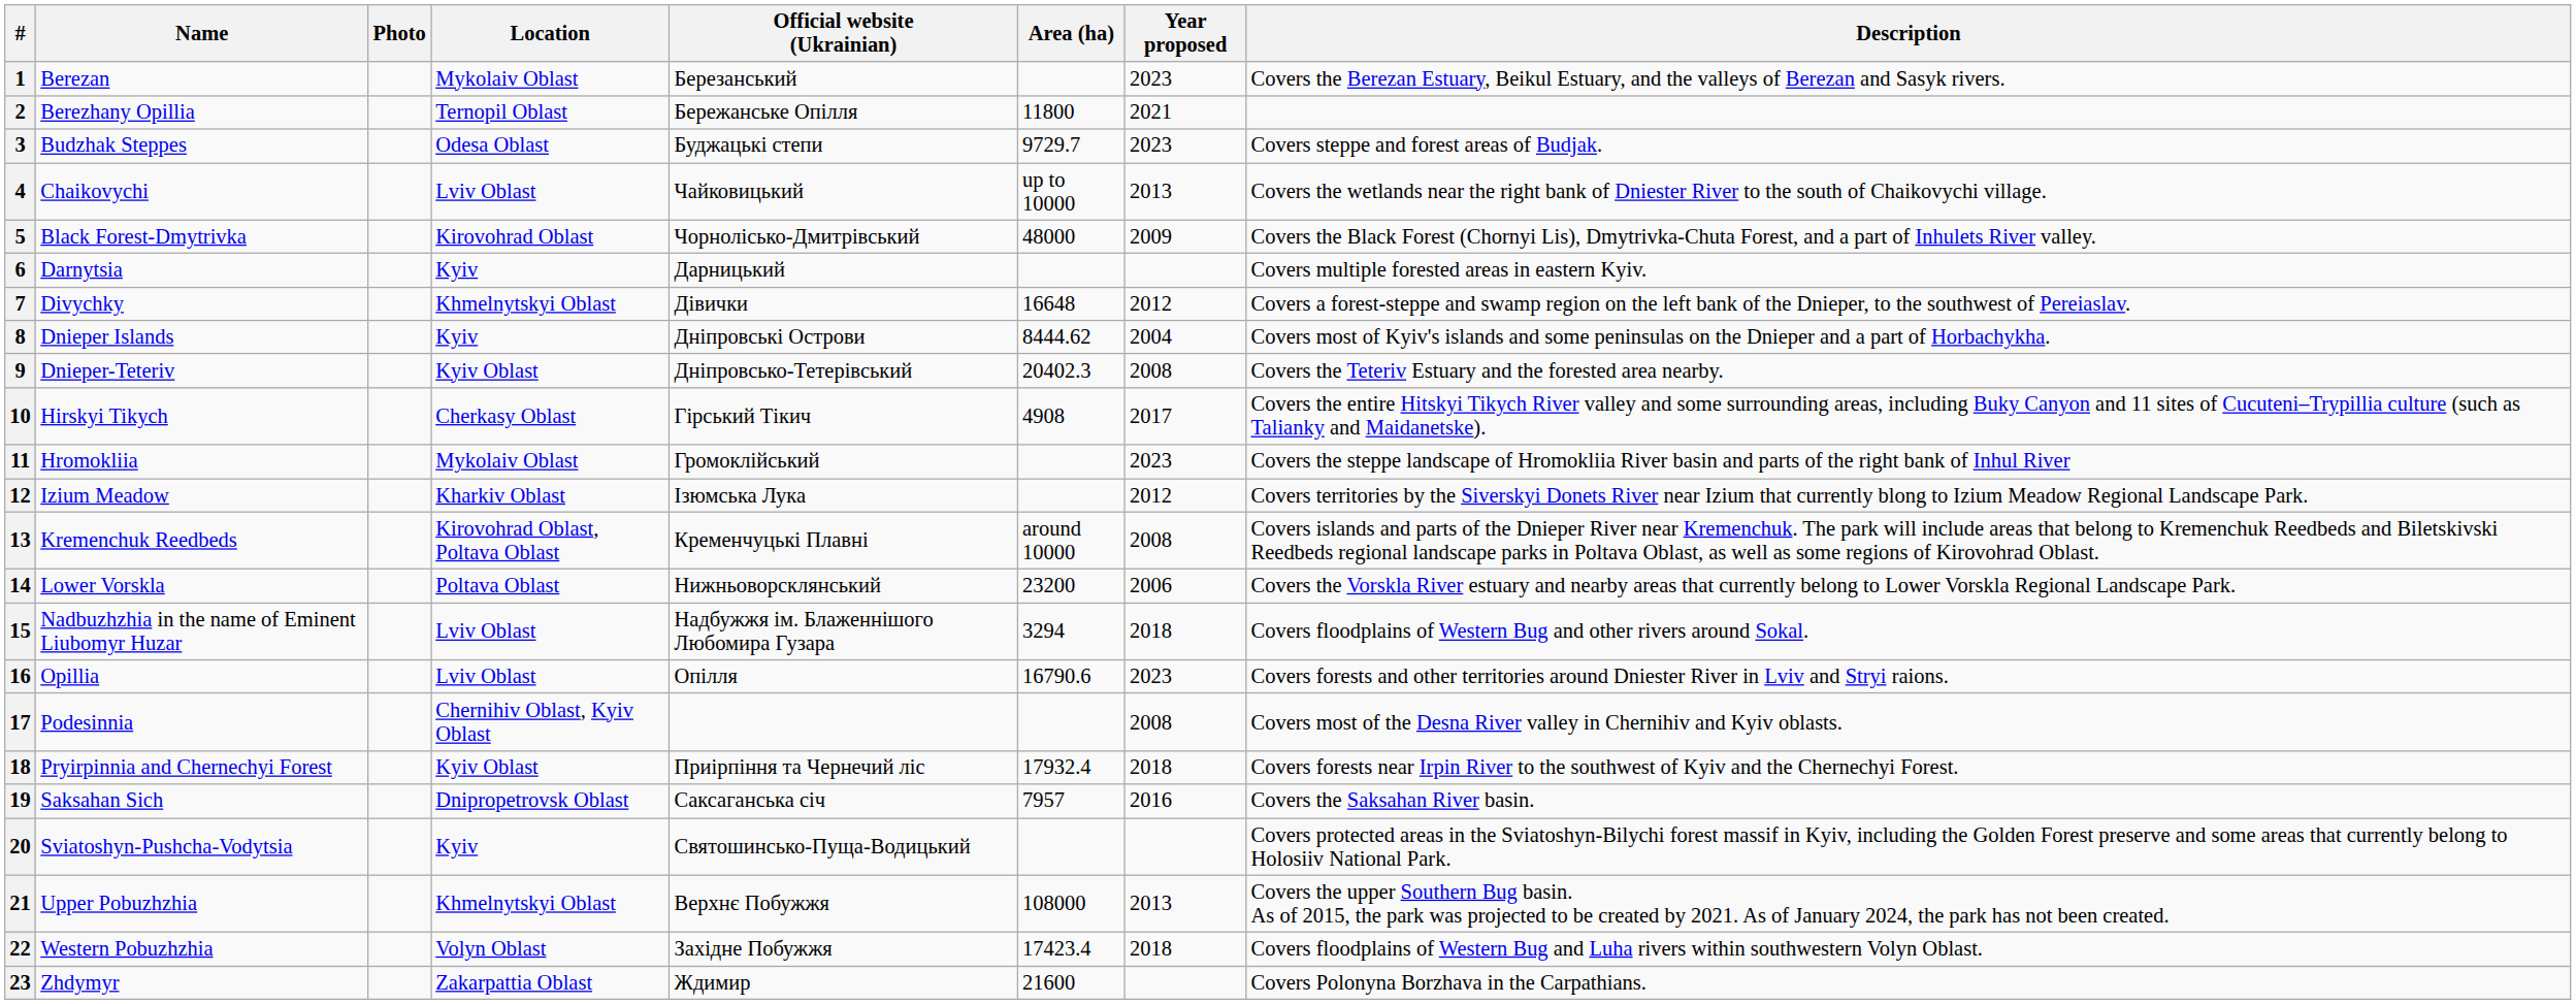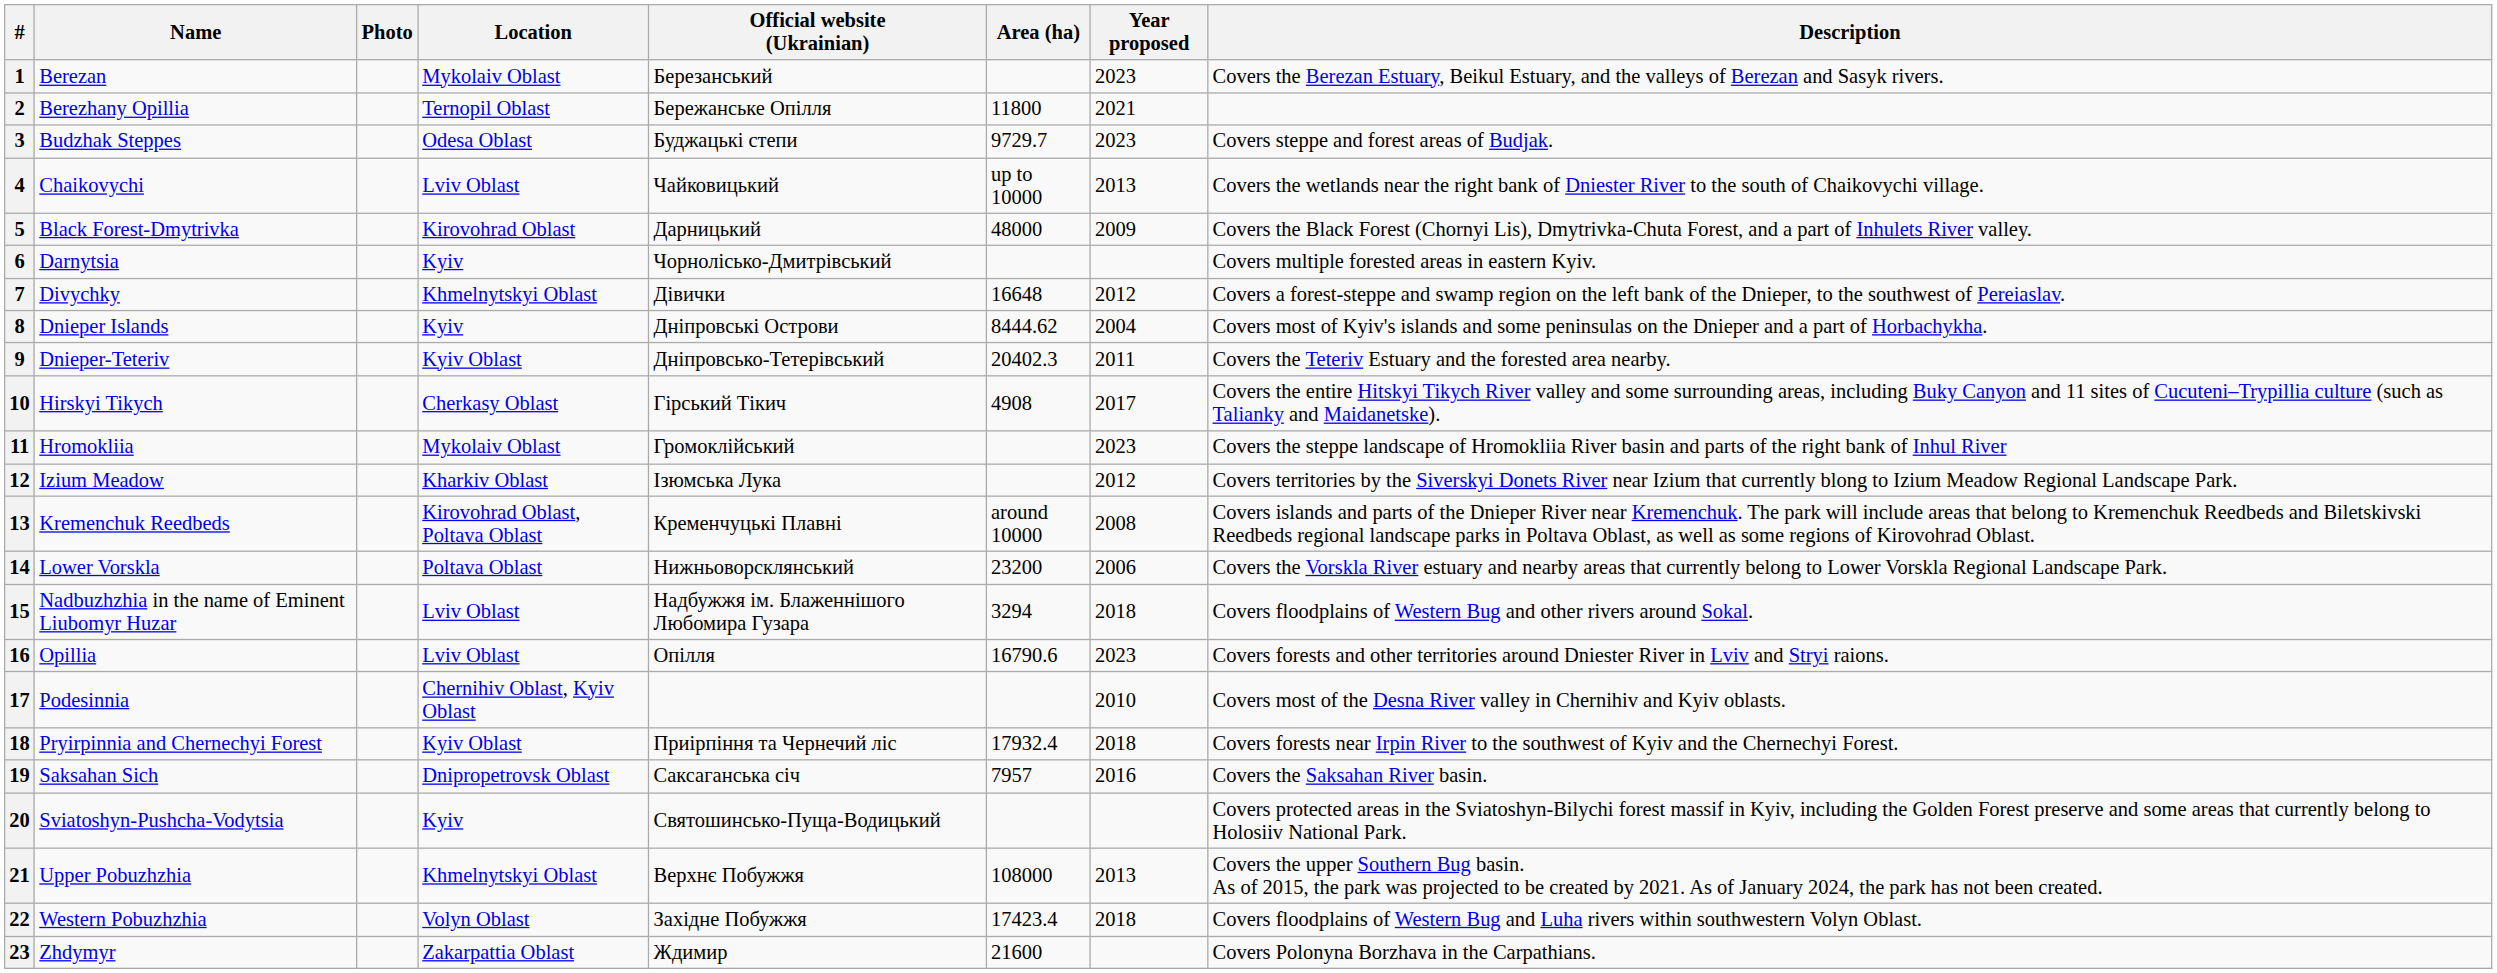5 | Official website (Ukrainian): Чорнолісько-Дмитрівський -> Дарницький
6 | Official website (Ukrainian): Дарницький -> Чорнолісько-Дмитрівський
9 | Year proposed: 2008 -> 2011
17 | Year proposed: 2008 -> 2010
